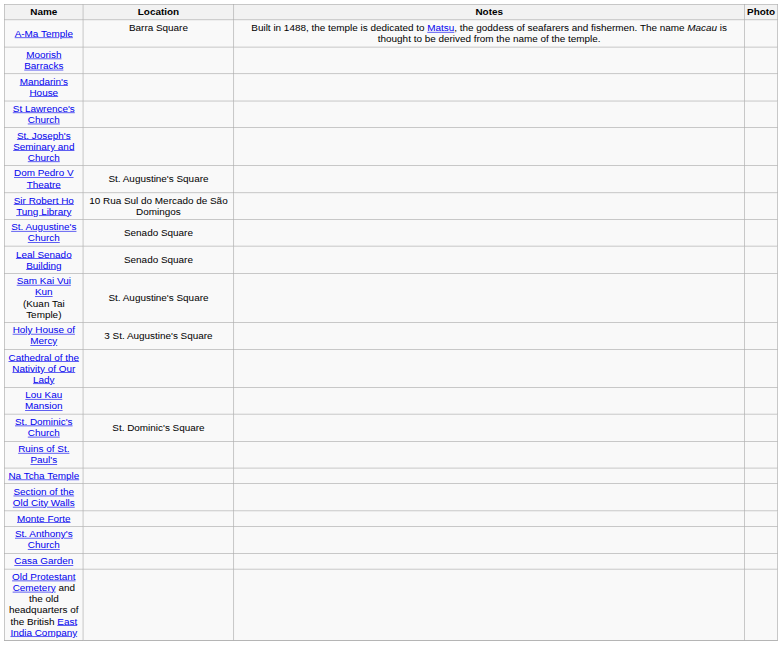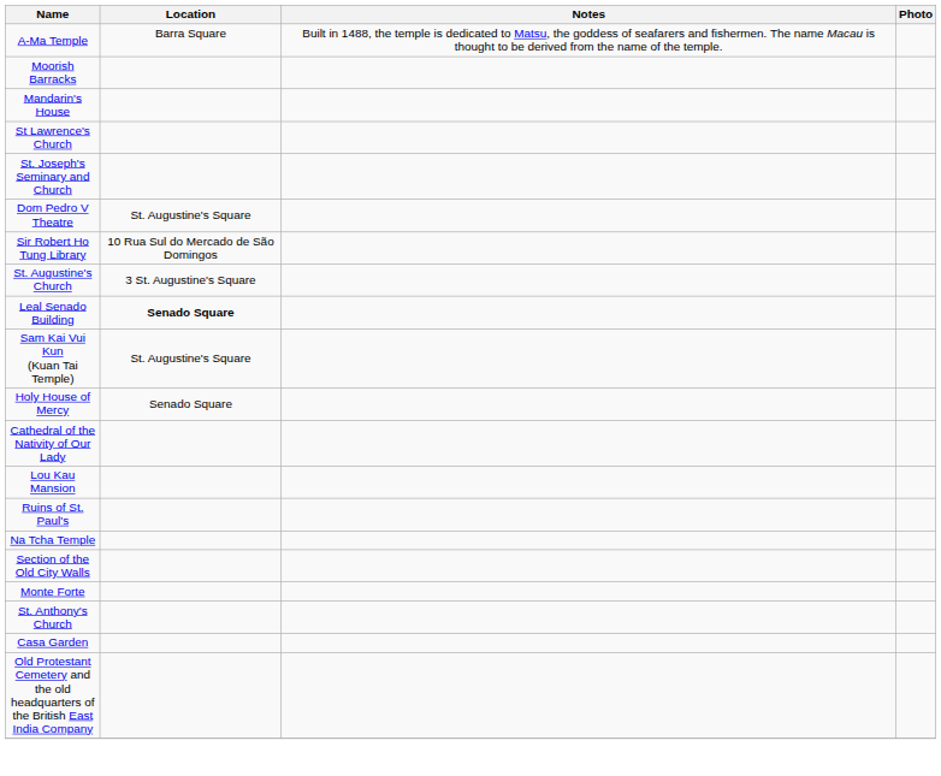St. Augustine's Church | Location: Senado Square -> 3 St. Augustine's Square
Leal Senado Building | Location: normal -> bold
Holy House of Mercy | Location: 3 St. Augustine's Square -> Senado Square
- row: St. Dominic's Church | St. Dominic's Square
